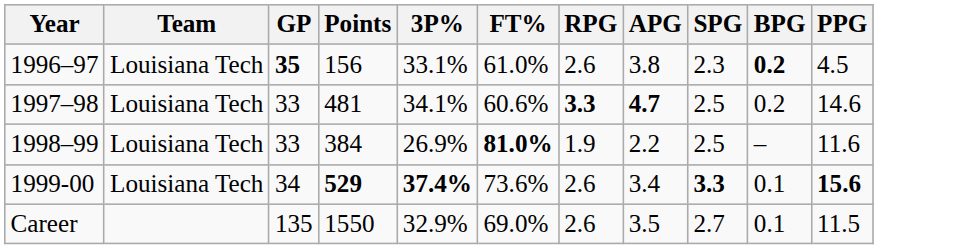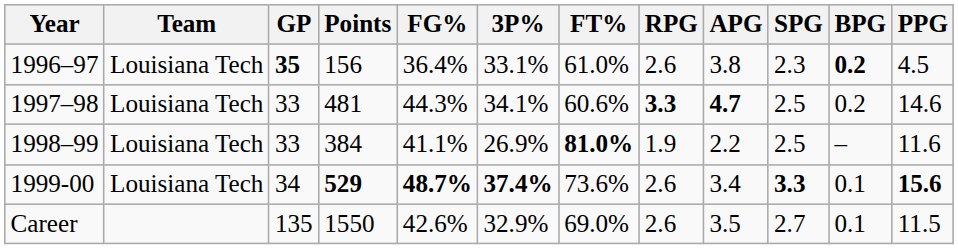+ column: FG% | 36.4% | 44.3% | 41.1% | 48.7% | 42.6%
